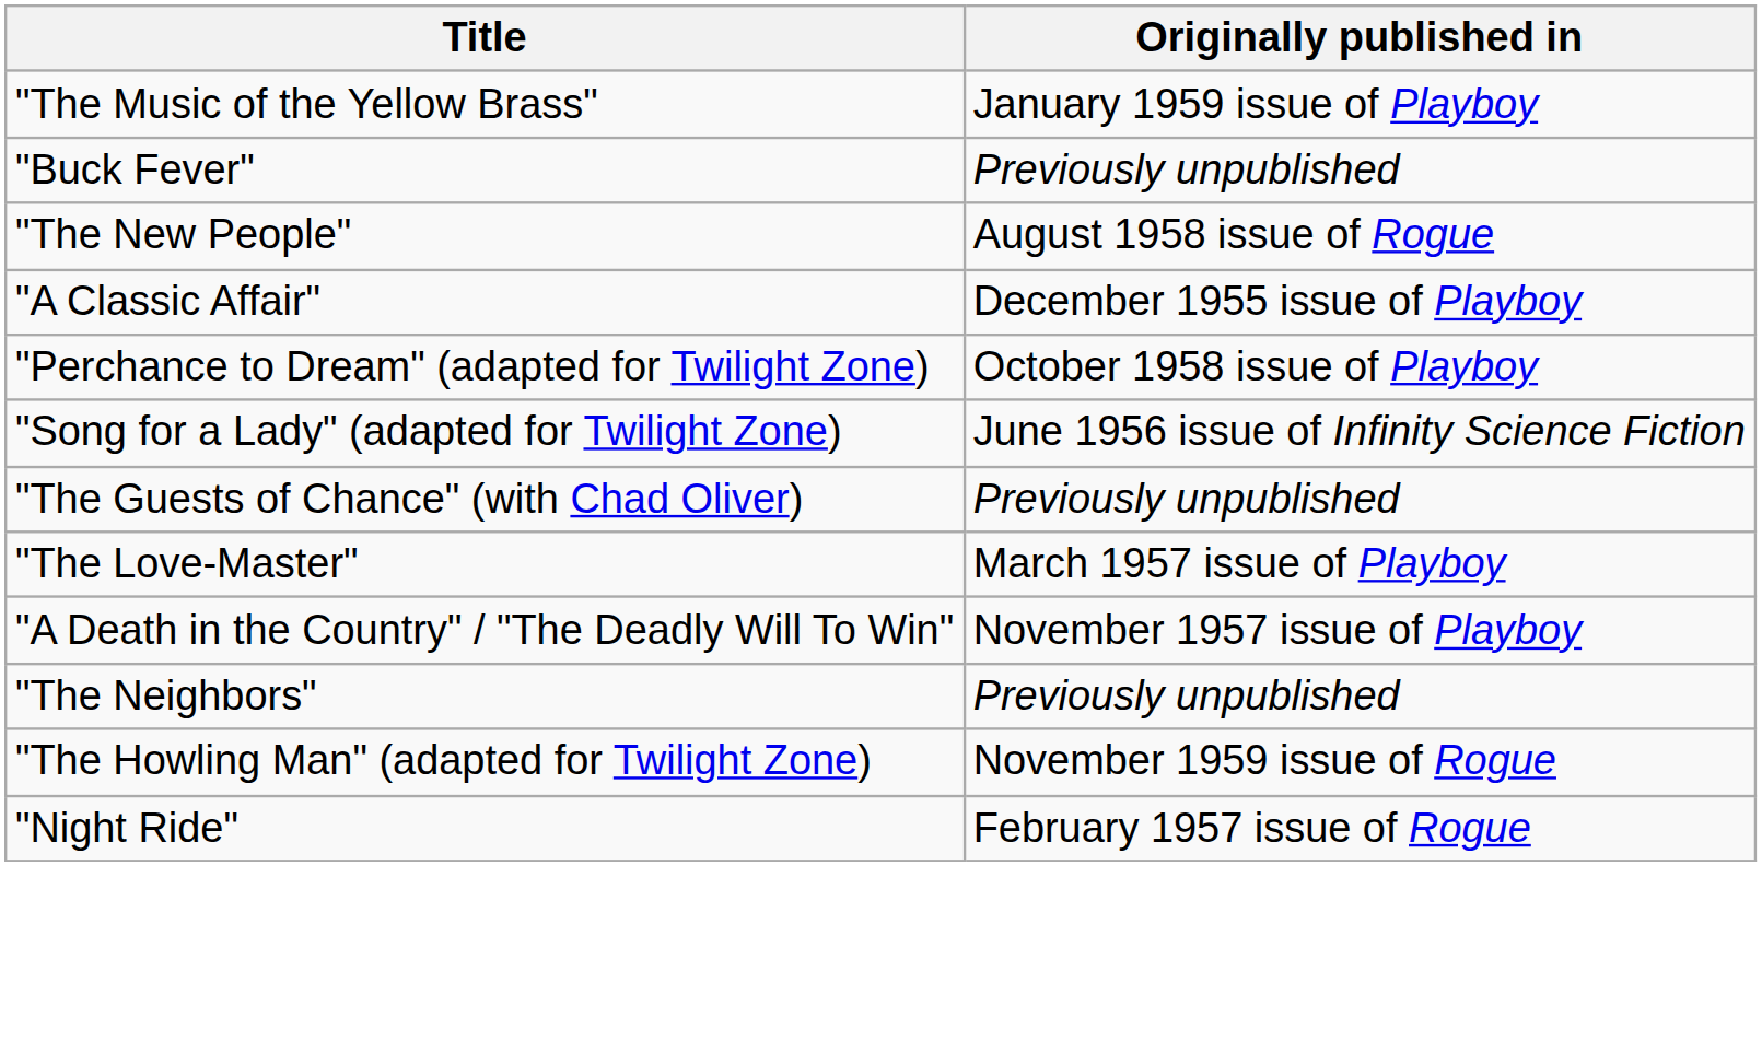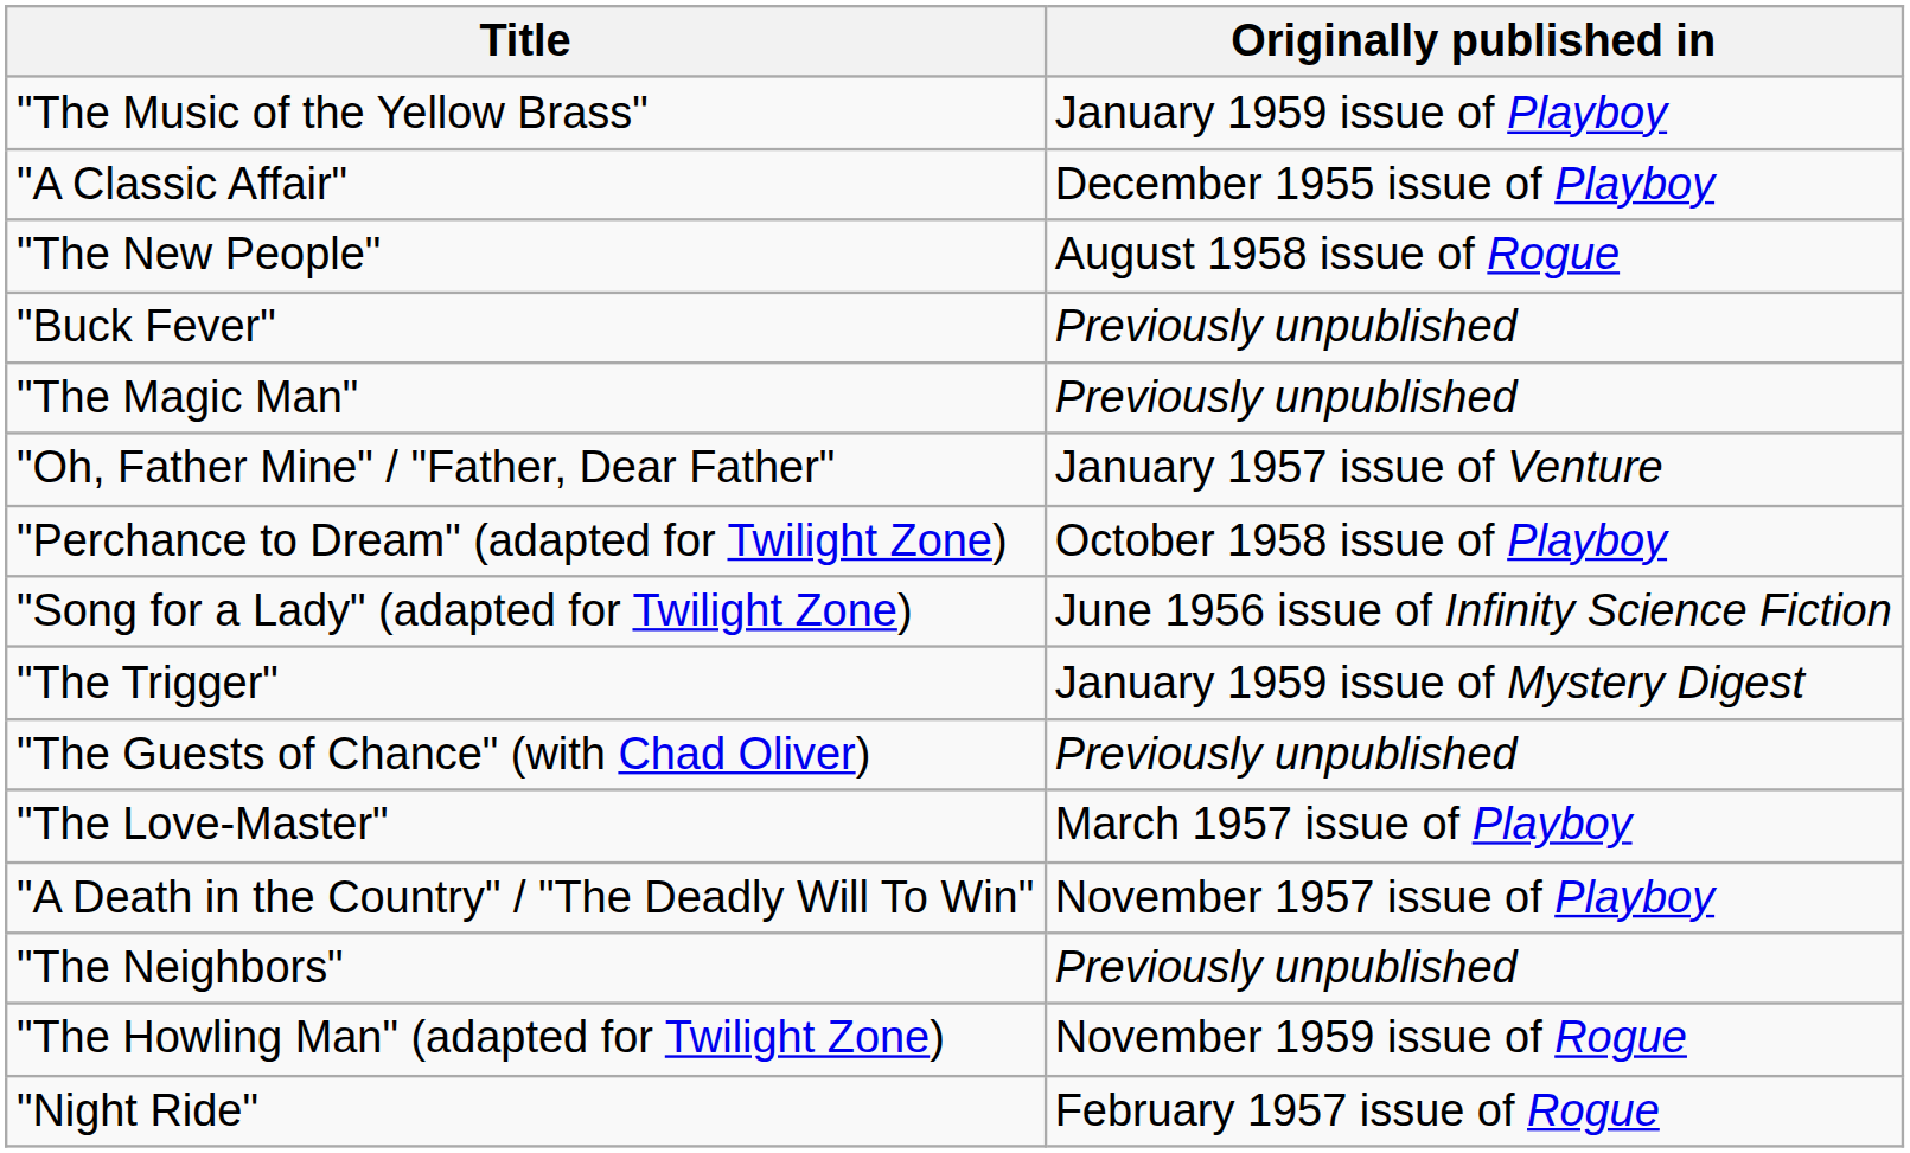rows swapped: "A Classic Affair" <-> "Buck Fever"
+ row: "The Magic Man" | Previously unpublished
+ row: "Oh, Father Mine" / "Father, Dear Father" | January 1957 issue of Venture
+ row: "The Trigger" | January 1959 issue of Mystery Digest
